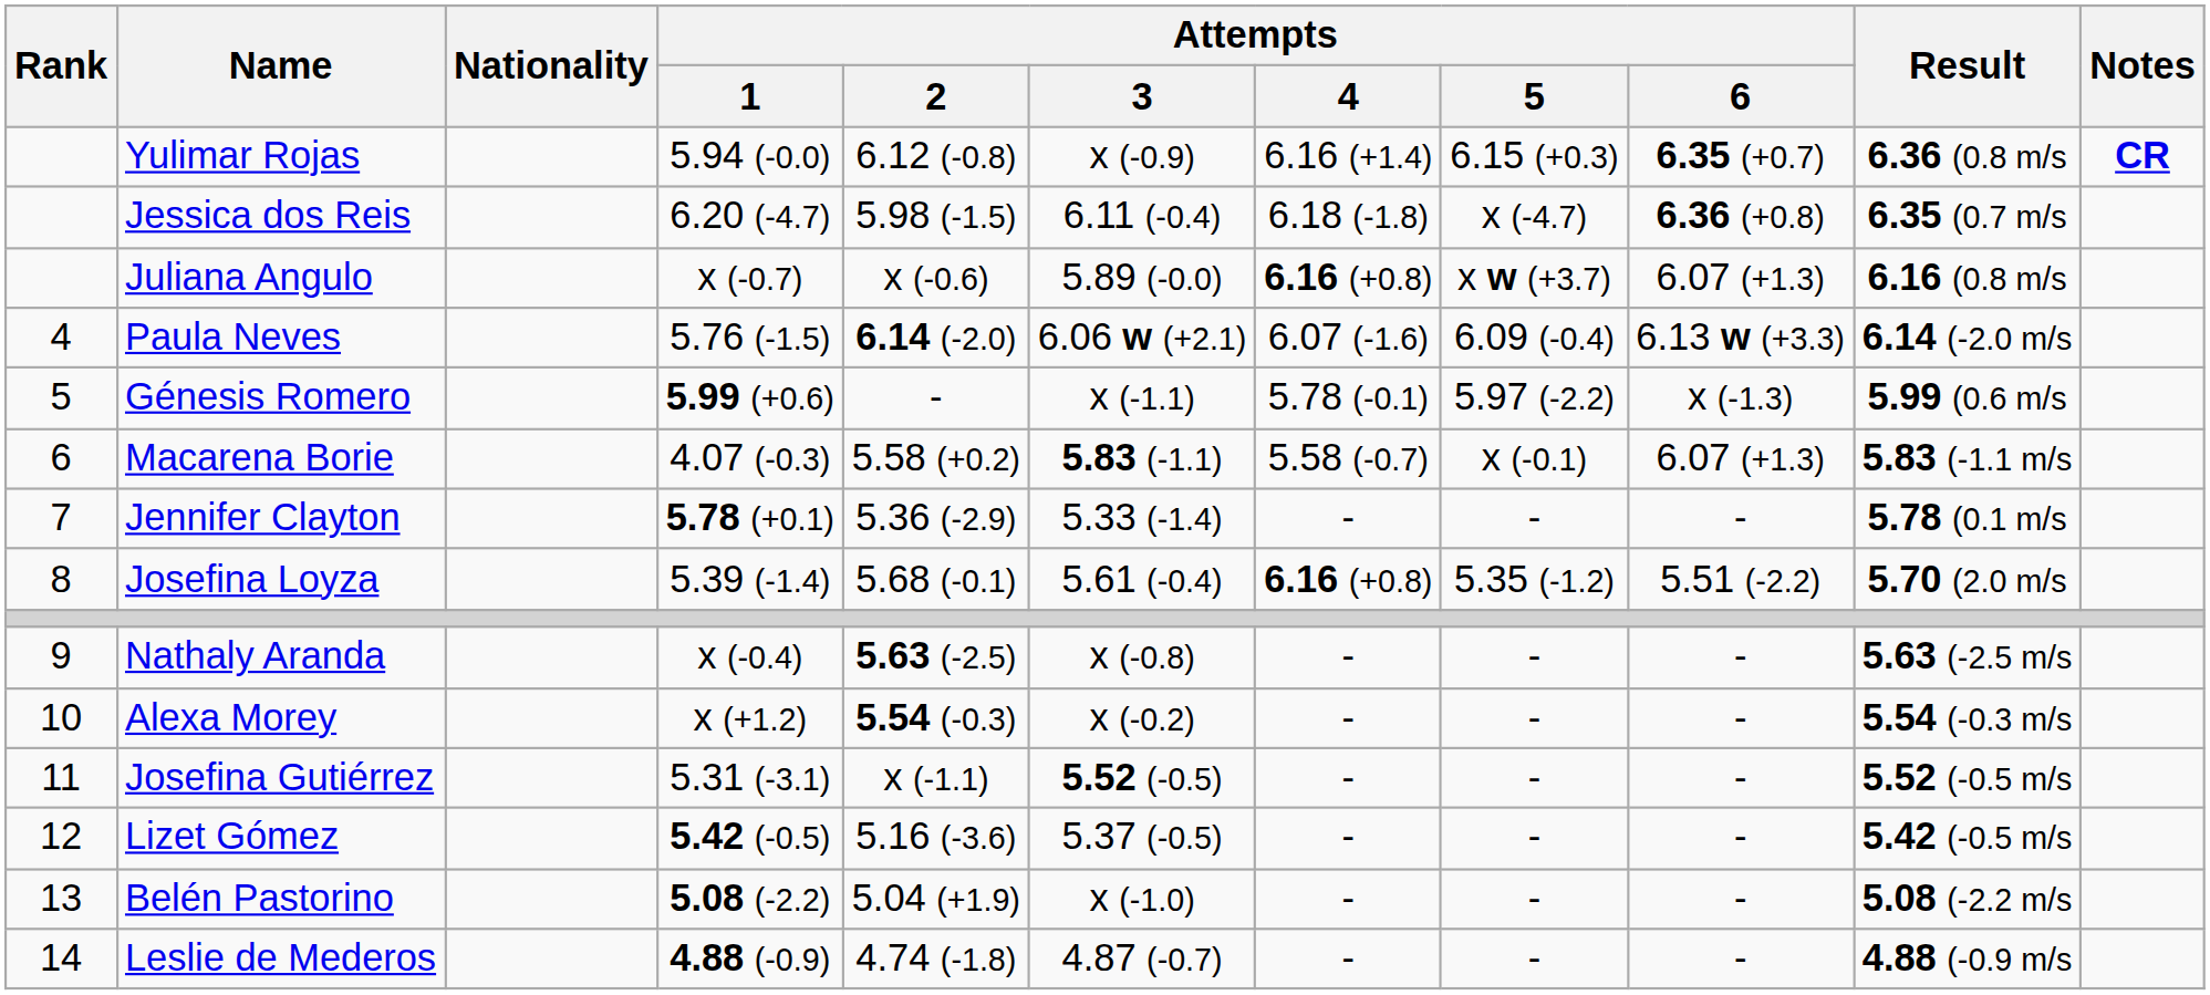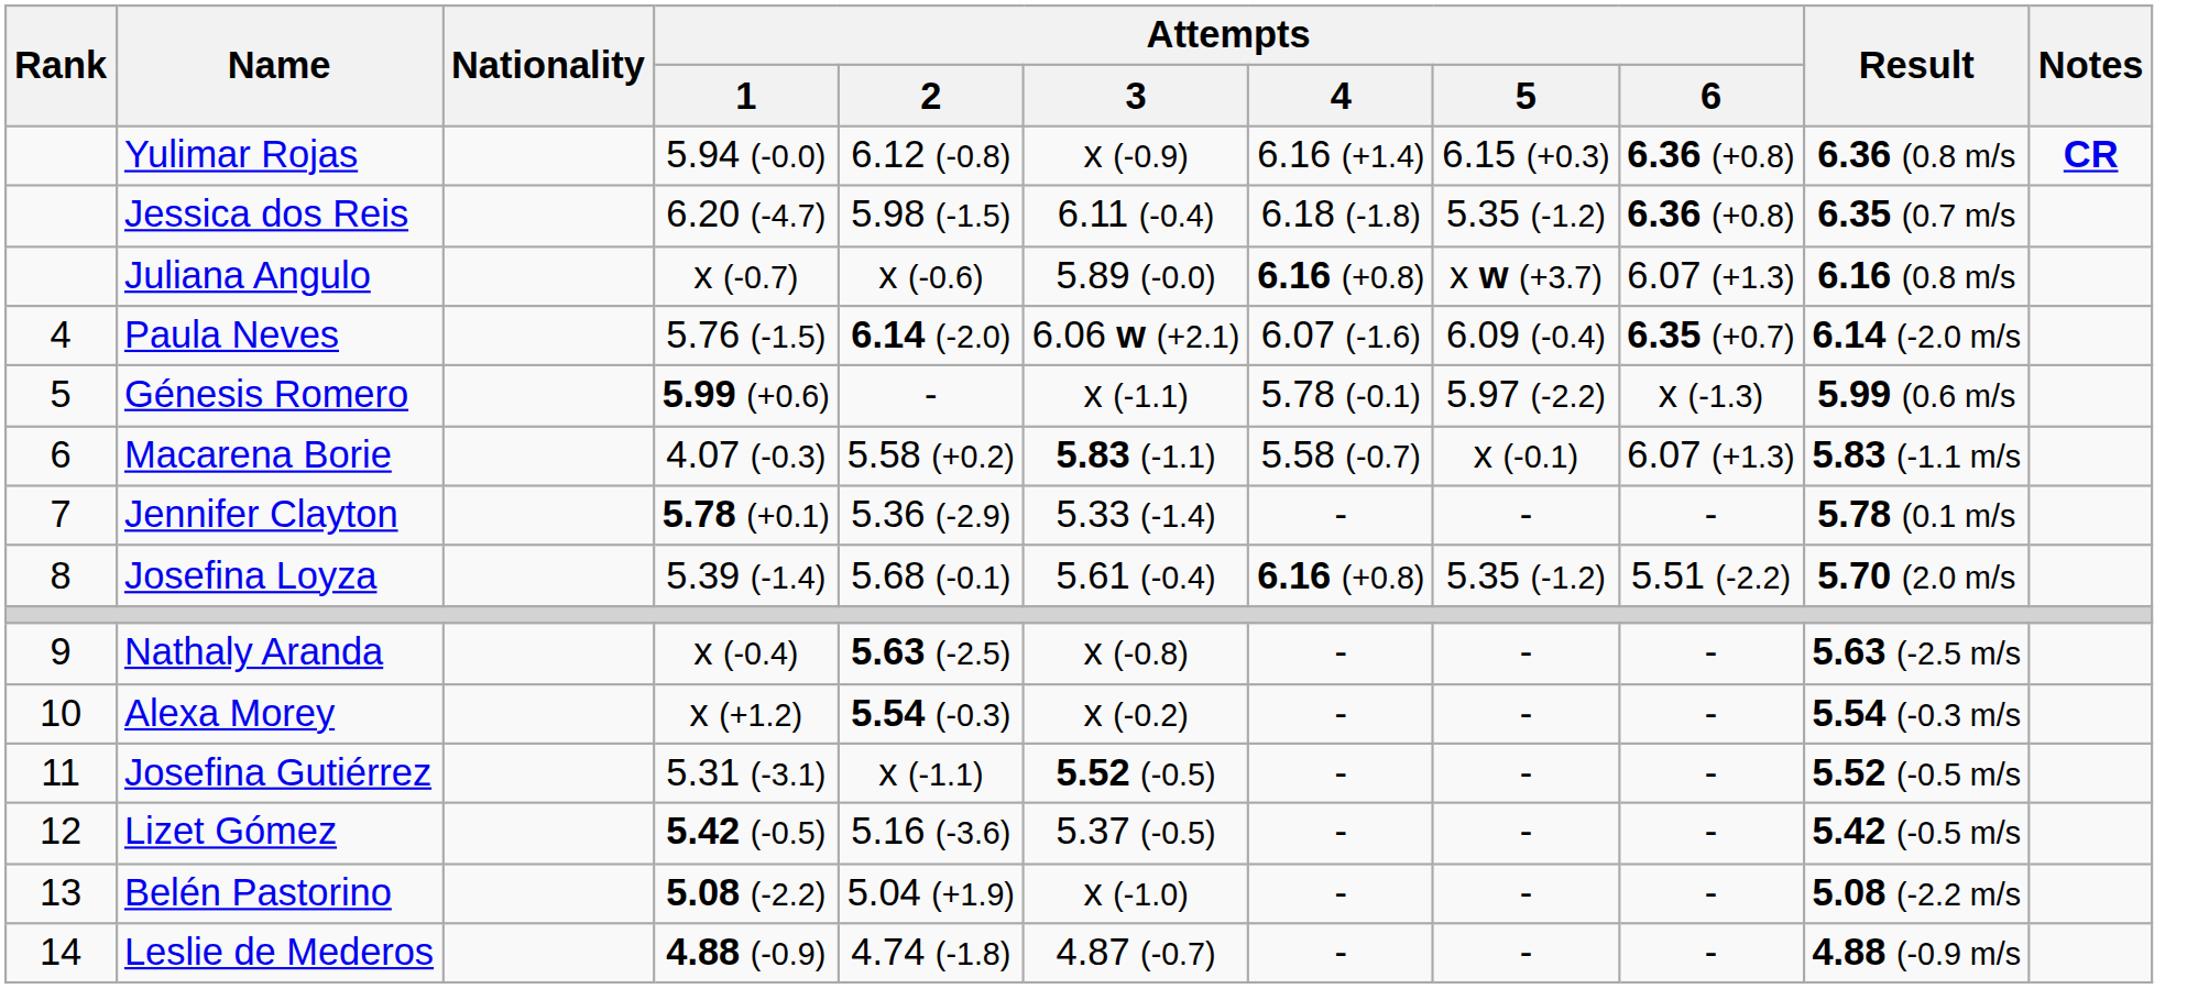Yulimar Rojas | Attempts / 6: 6.35 (+0.7) -> 6.36 (+0.8)
Jessica dos Reis | Attempts / 5: x (-4.7) -> 5.35 (-1.2)
Paula Neves | Attempts / 6: 6.13 w (+3.3) -> 6.35 (+0.7)
